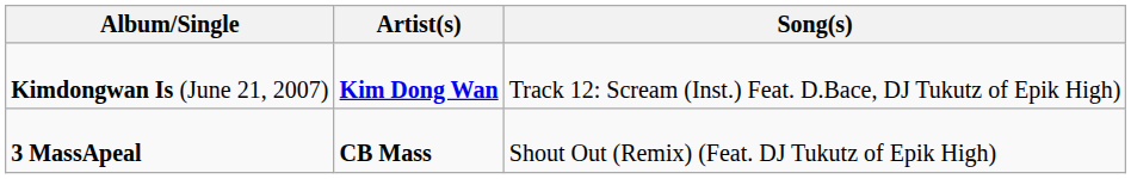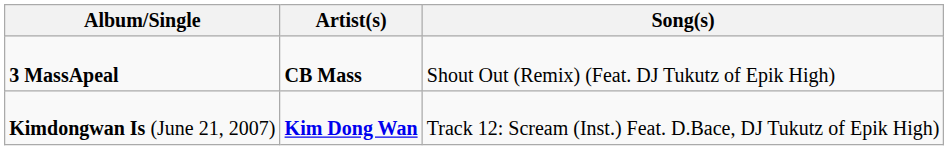rows swapped: Kimdongwan Is (June 21, 2007) <-> 3 MassApeal
